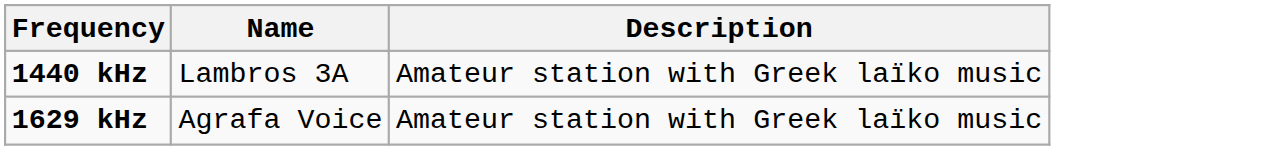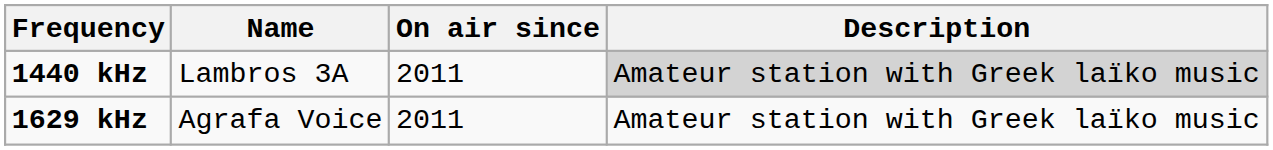+ column: On air since | 2011 | 2011
1440 kHz | Description: no background -> lightgrey background
